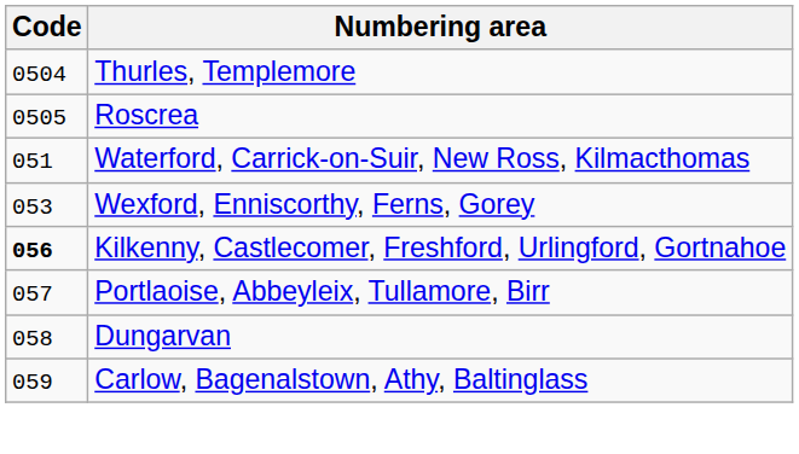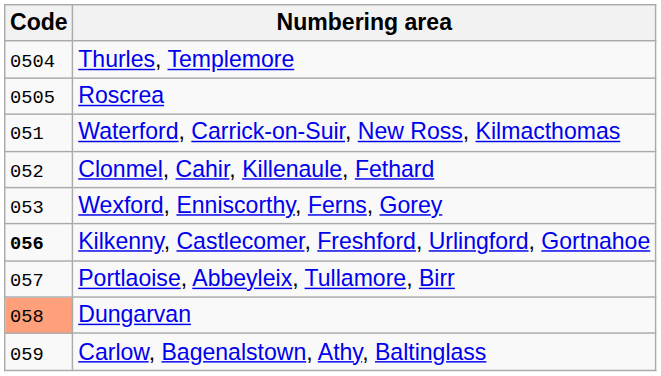+ row: 052 | Clonmel, Cahir, Killenaule, Fethard
Dungarvan | Code: no background -> lightsalmon background
